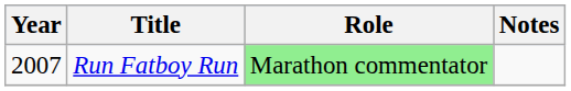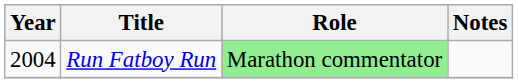Run Fatboy Run | Year: 2007 -> 2004
